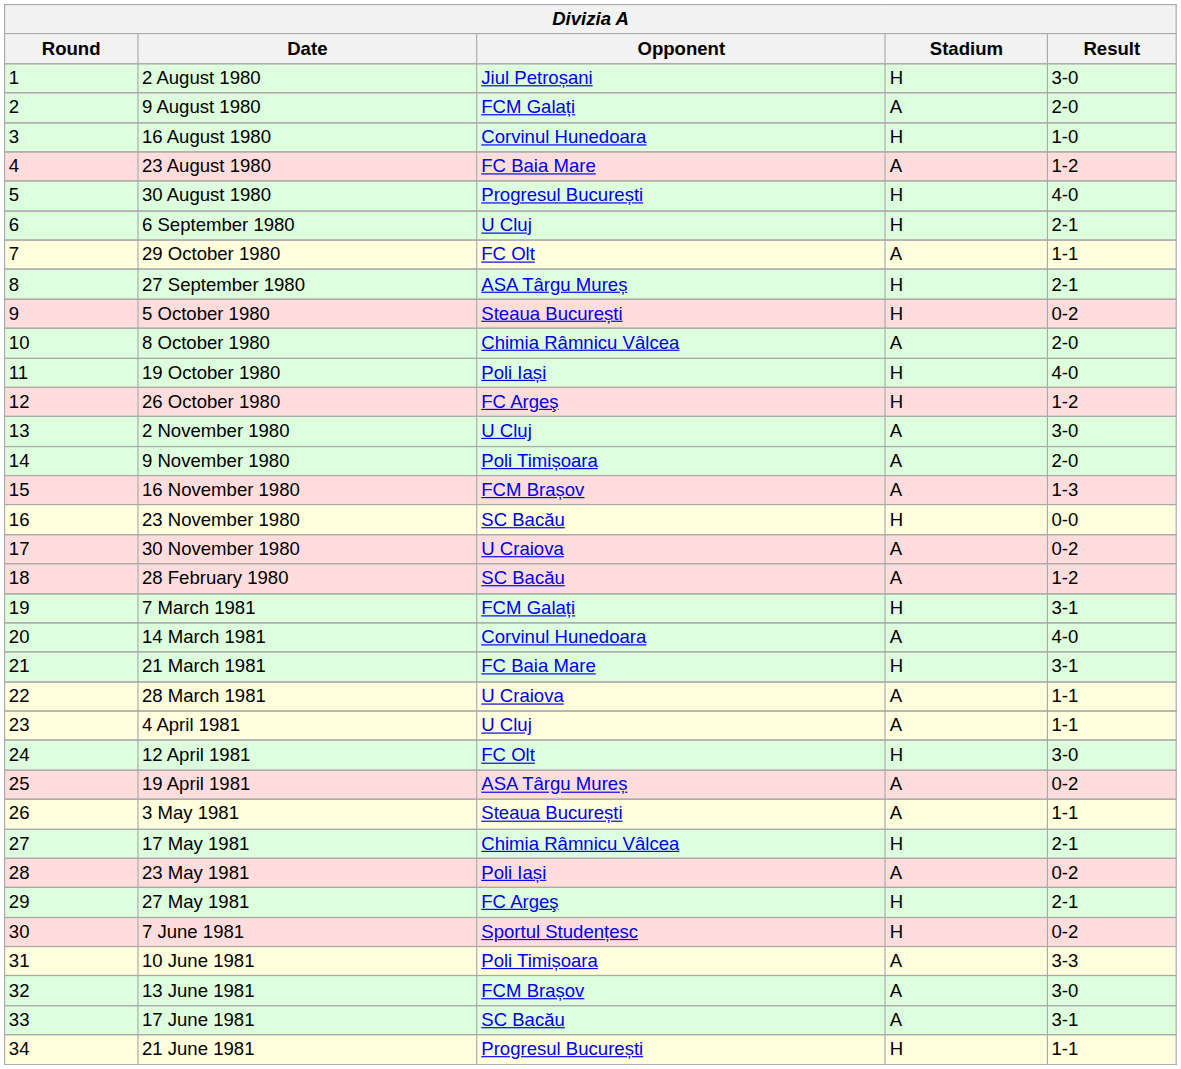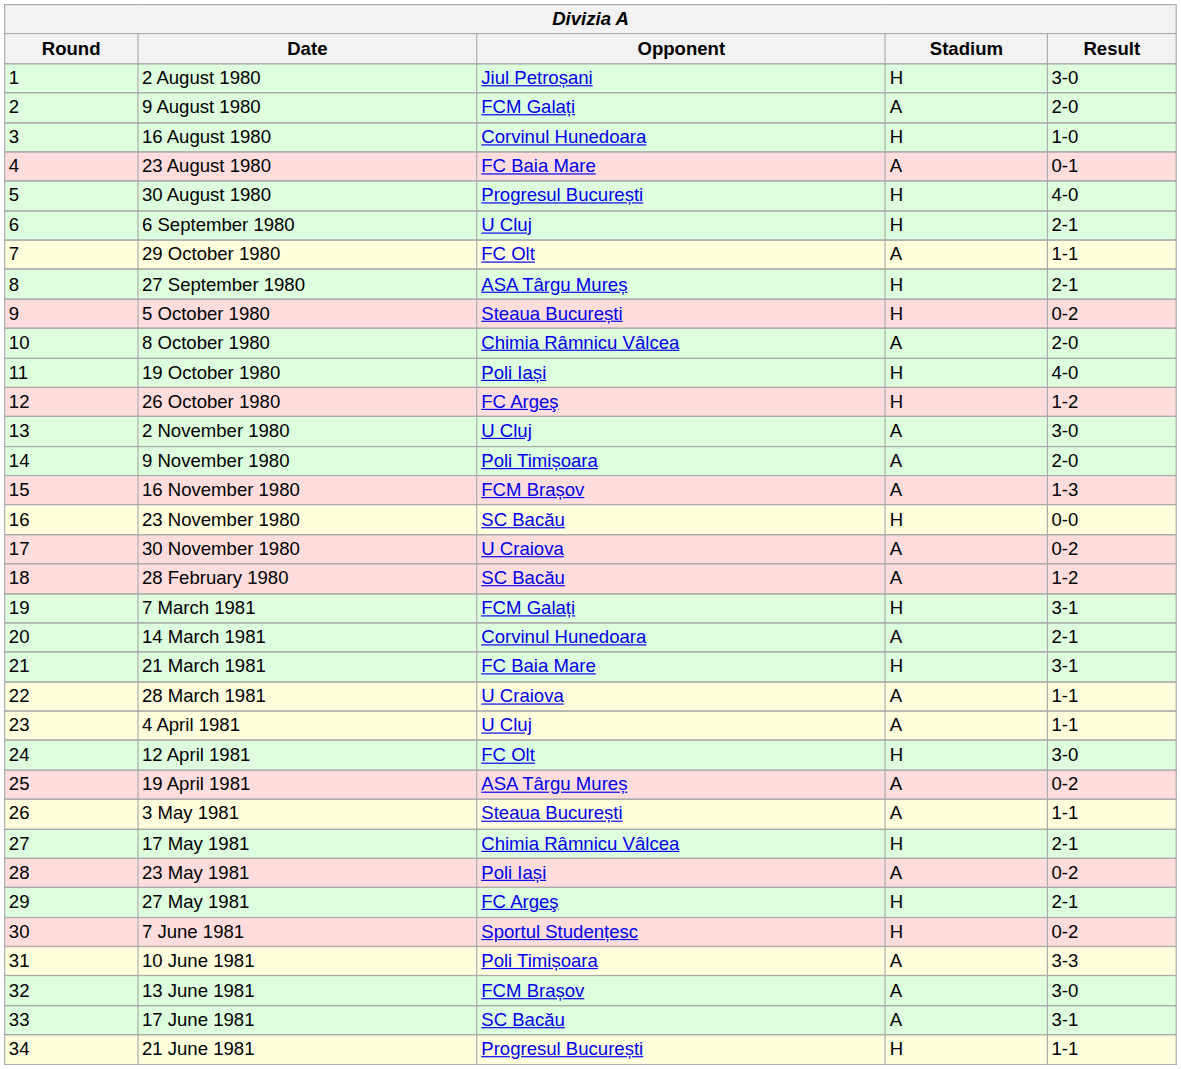23 August 1980 | Result: 1-2 -> 0-1
14 March 1981 | Result: 4-0 -> 2-1
